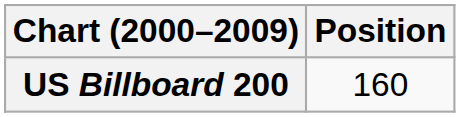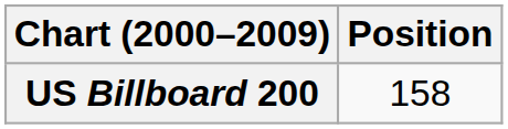US Billboard 200 | Position: 160 -> 158
